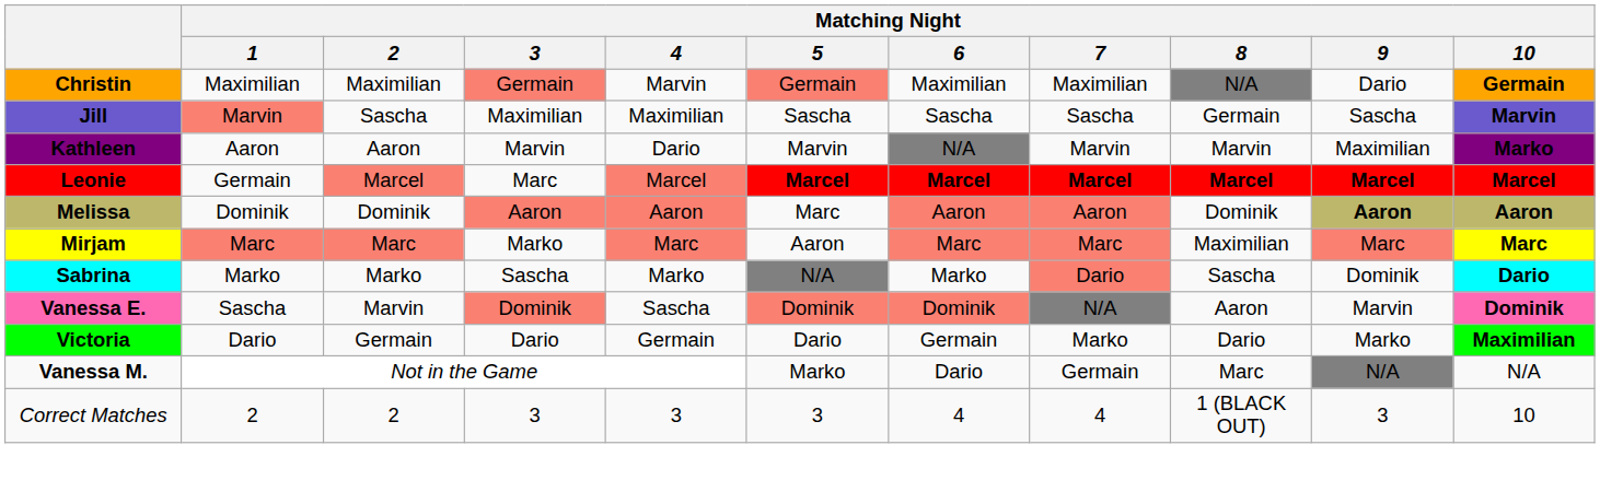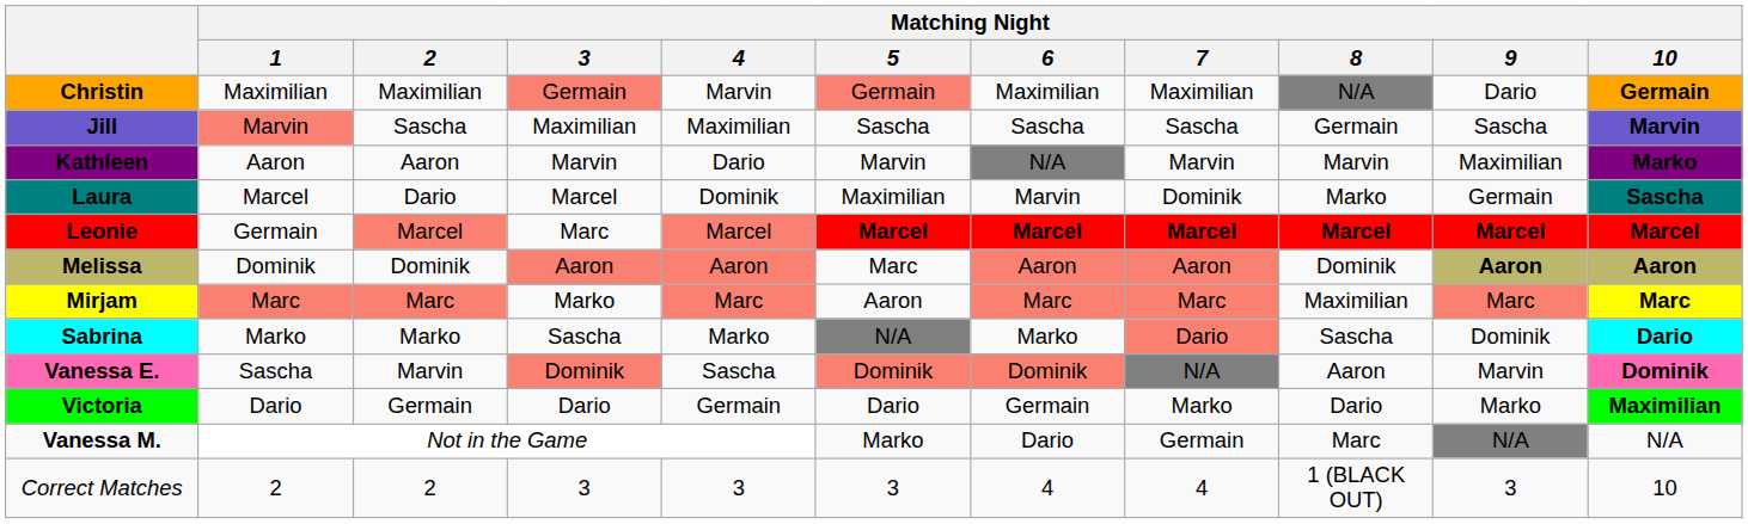+ row: Laura | Marcel | Dario | Marcel | Dominik | Maximilian | Marvin | Dominik | Marko | Germain | Sascha
